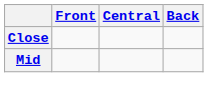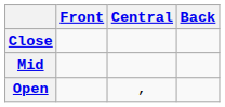+ row: Open | ,
